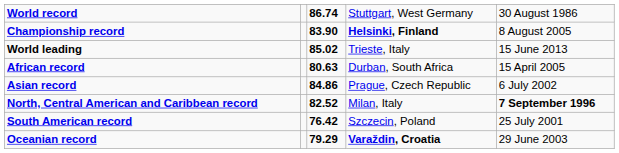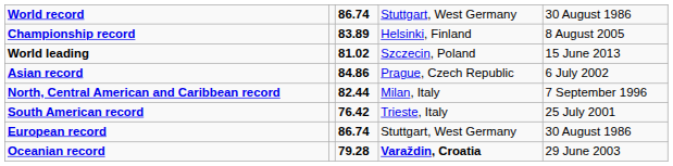Championship record | column 3: 83.90 -> 83.89
Championship record | column 4: bold -> normal
World leading | column 3: 85.02 -> 81.02
World leading | column 4: Trieste, Italy -> Szczecin, Poland
- row: African record | 80.63 | Durban, South Africa | 15 April 2005
North, Central American and Caribbean record | column 3: 82.52 -> 82.44
North, Central American and Caribbean record | column 5: bold -> normal
South American record | column 4: Szczecin, Poland -> Trieste, Italy
+ row: European record | 86.74 | Stuttgart, West Germany | 30 August 1986
Oceanian record | column 3: 79.29 -> 79.28
